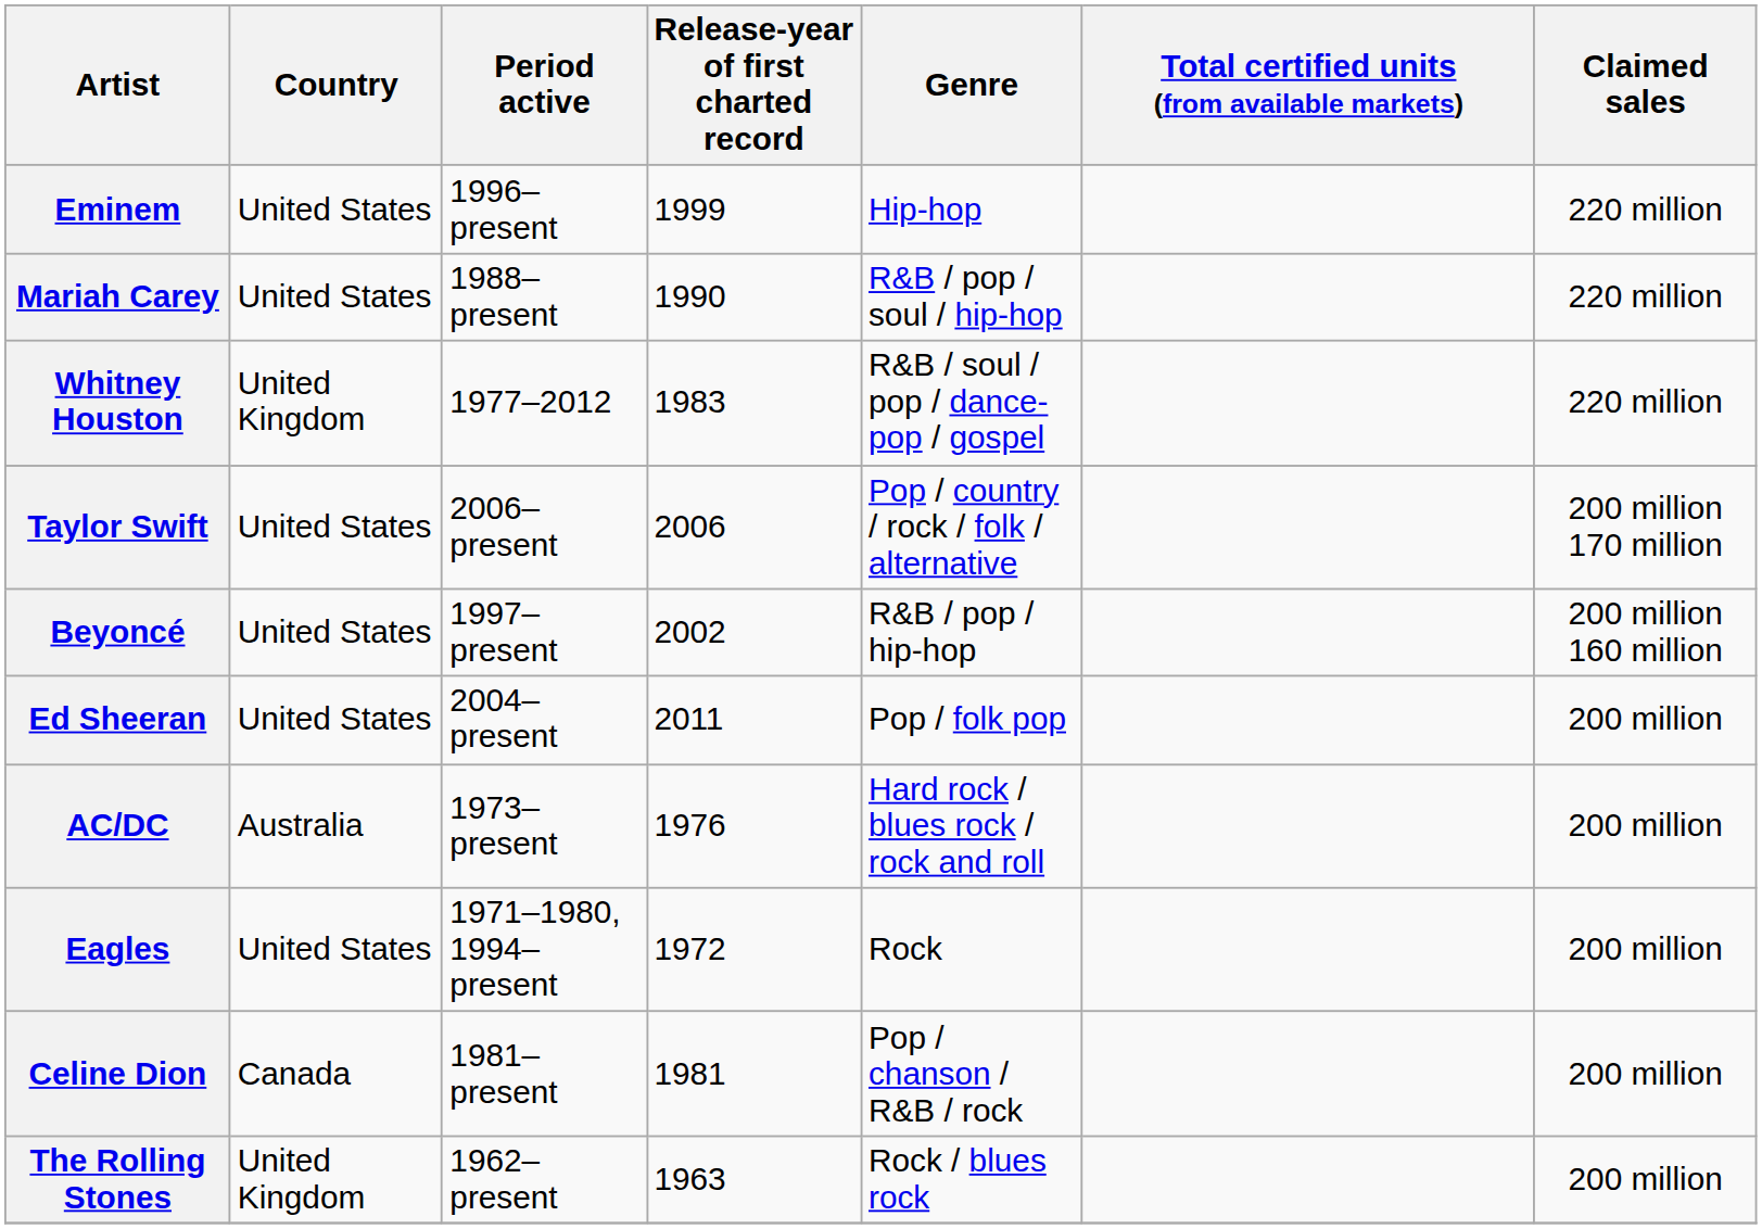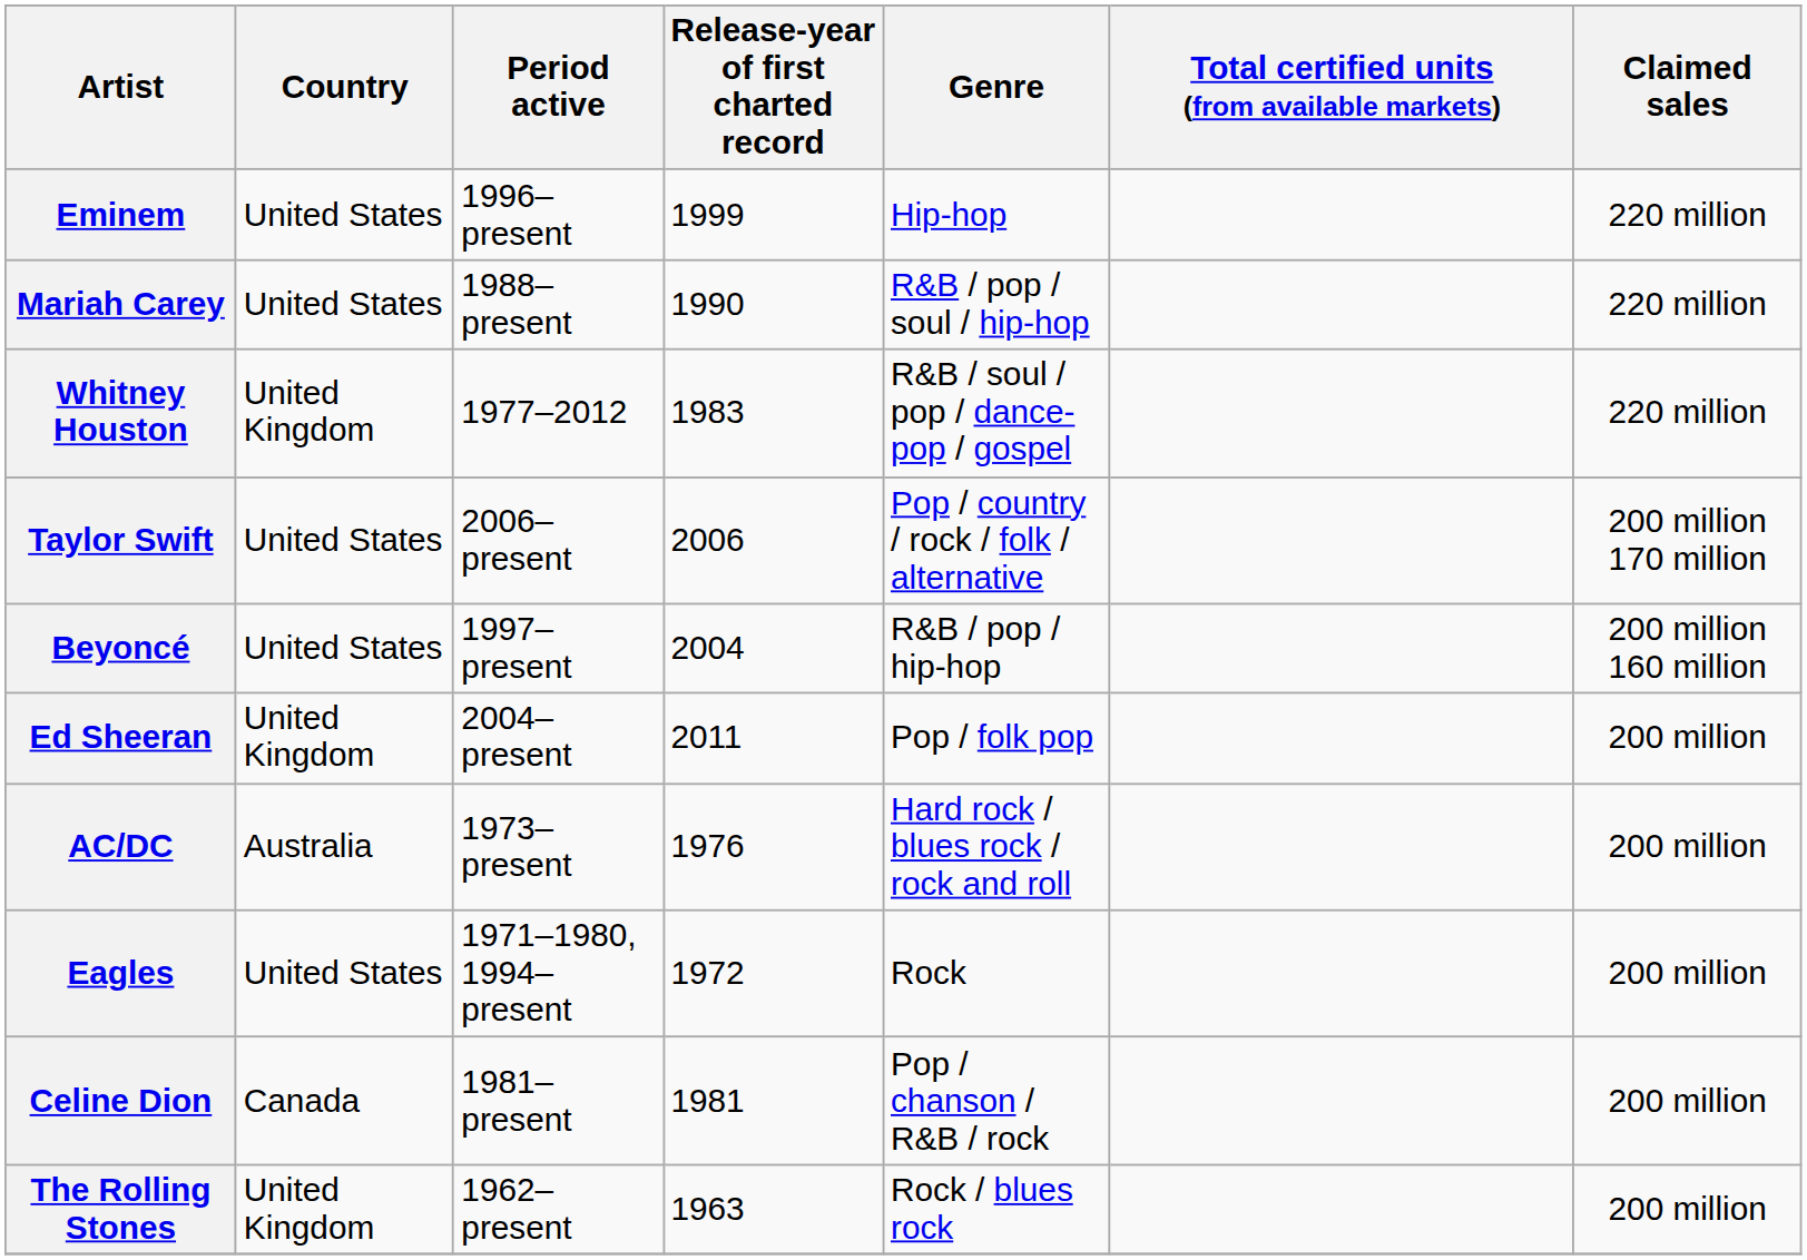Beyoncé | Release-year of first charted record: 2002 -> 2004
Ed Sheeran | Country: United States -> United Kingdom
